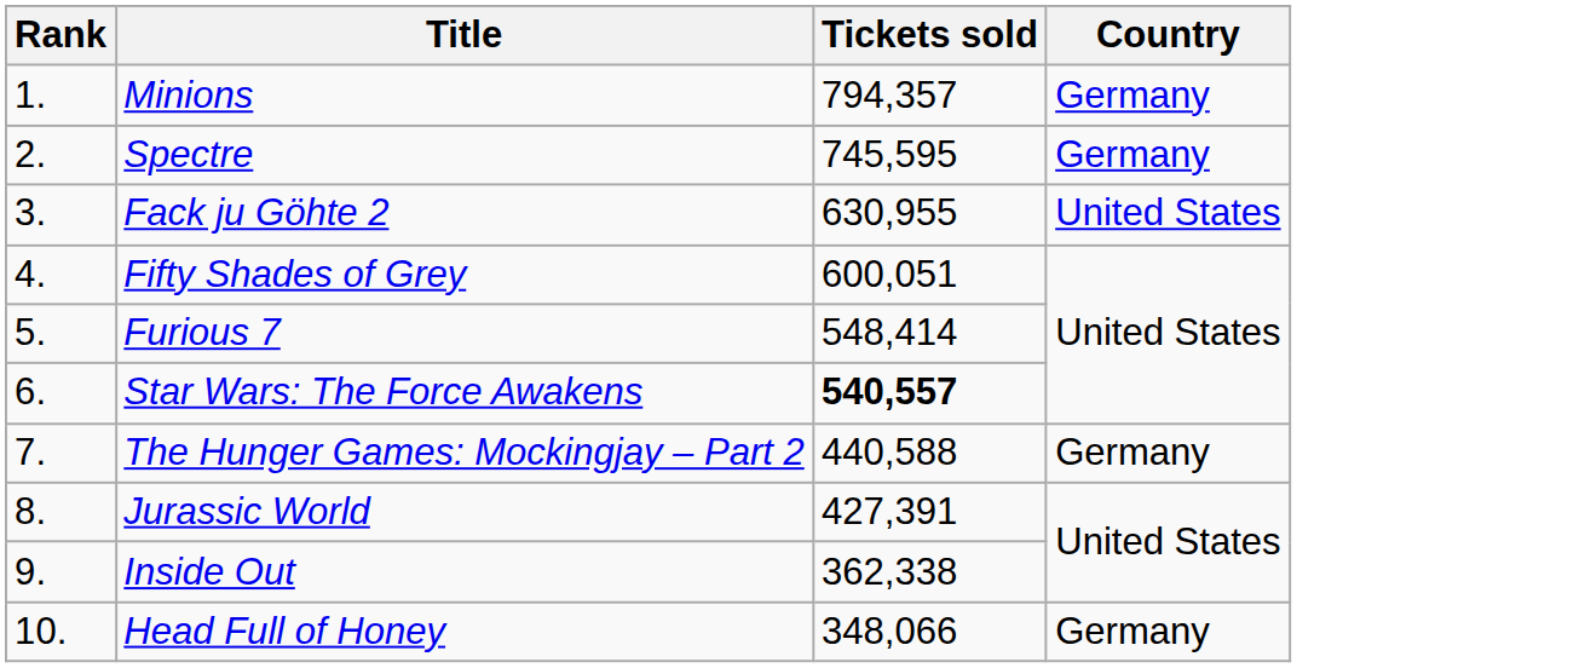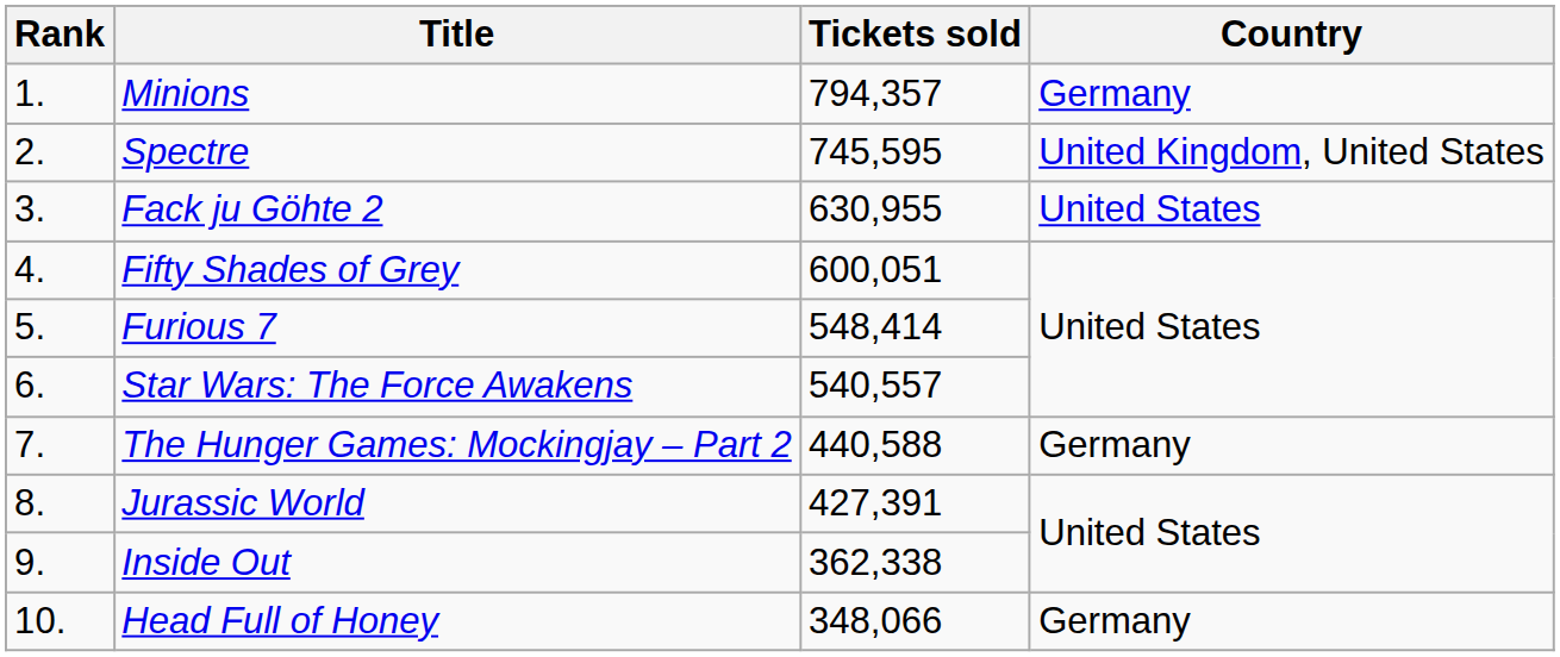Spectre | Country: Germany -> United Kingdom, United States
Star Wars: The Force Awakens | Tickets sold: bold -> normal
